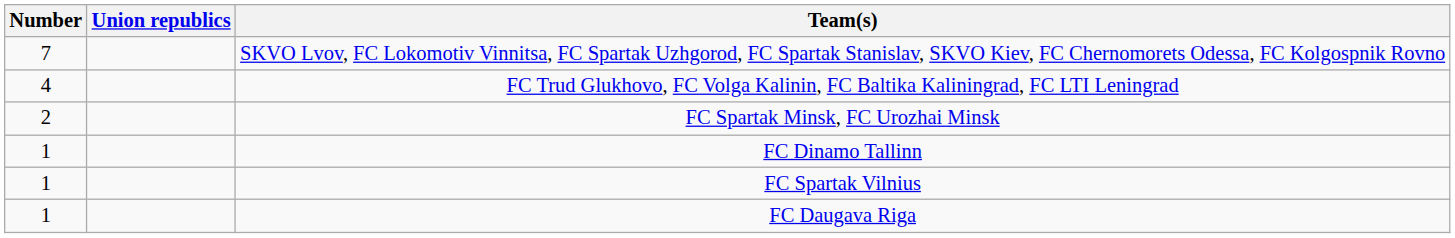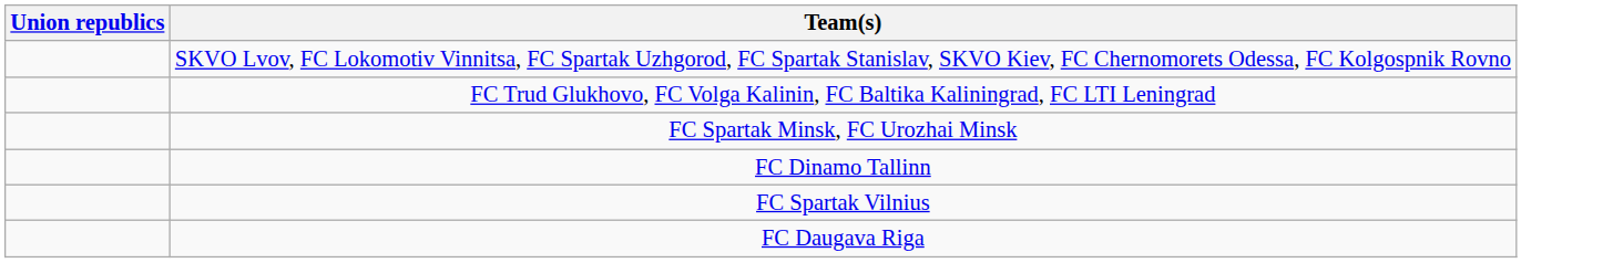- column: Number | 7 | 4 | 2 | 1 | 1 | 1
